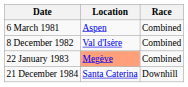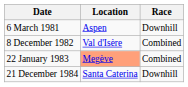6 March 1981 | Race: Combined -> Downhill
